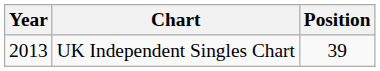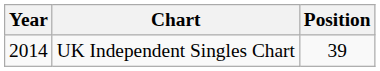UK Independent Singles Chart | Year: 2013 -> 2014
